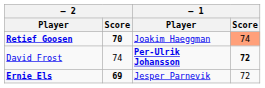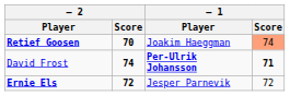David Frost | – 2 / Score: normal -> bold
David Frost | – 1 / Score: 72 -> 71
Ernie Els | – 2 / Score: 69 -> 72
